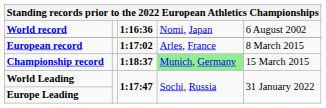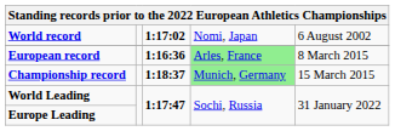World record | column 3: 1:16:36 -> 1:17:02
European record | column 3: 1:17:02 -> 1:16:36
European record | column 4: no background -> lightgreen background
